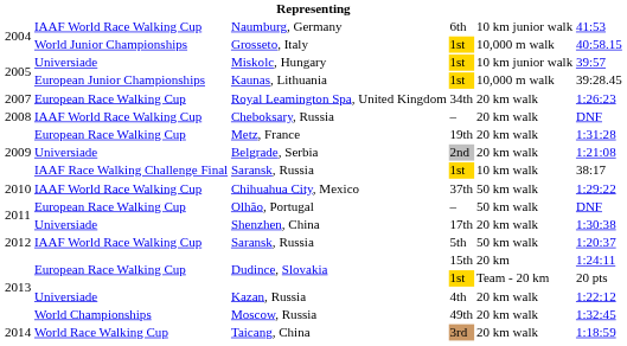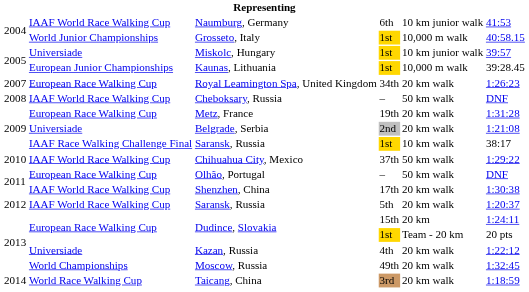Cheboksary, Russia | column 5: 20 km walk -> 50 km walk
Shenzhen, China | column 2: Universiade -> IAAF World Race Walking Cup
Saransk, Russia / 5th | column 5: 50 km walk -> 20 km walk
